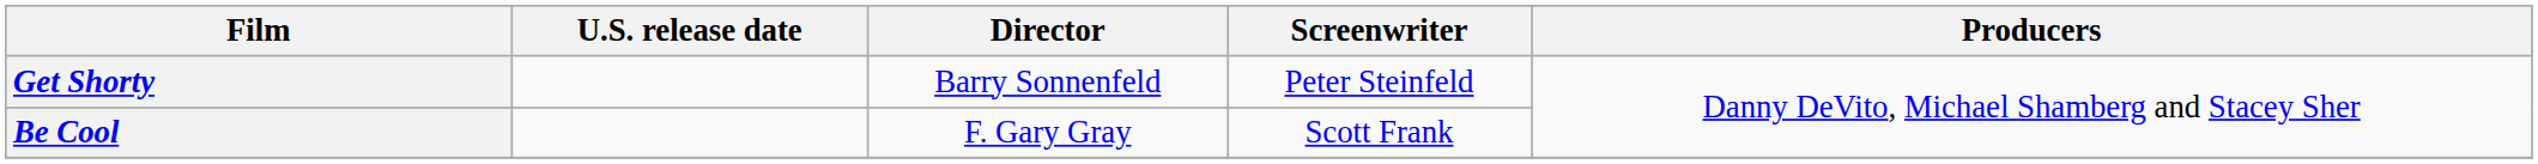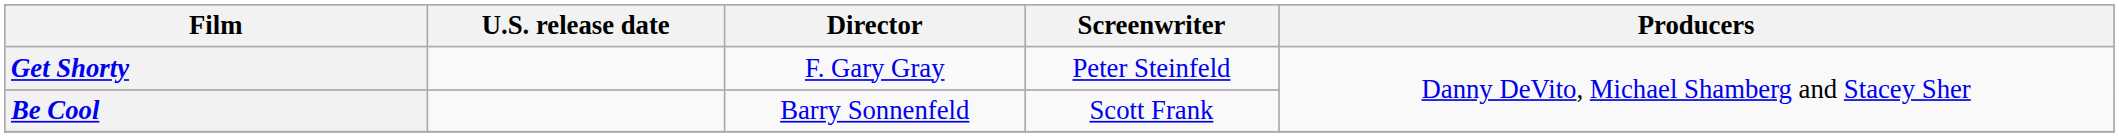Get Shorty | Director: Barry Sonnenfeld -> F. Gary Gray
Be Cool | Director: F. Gary Gray -> Barry Sonnenfeld
